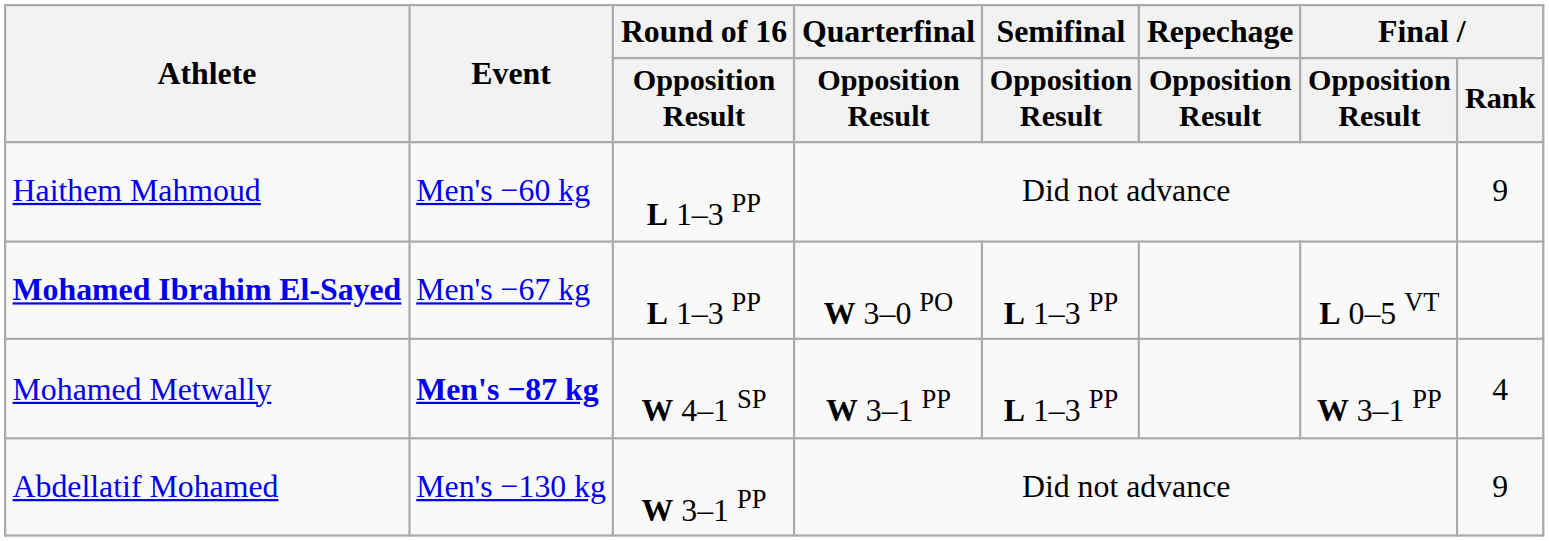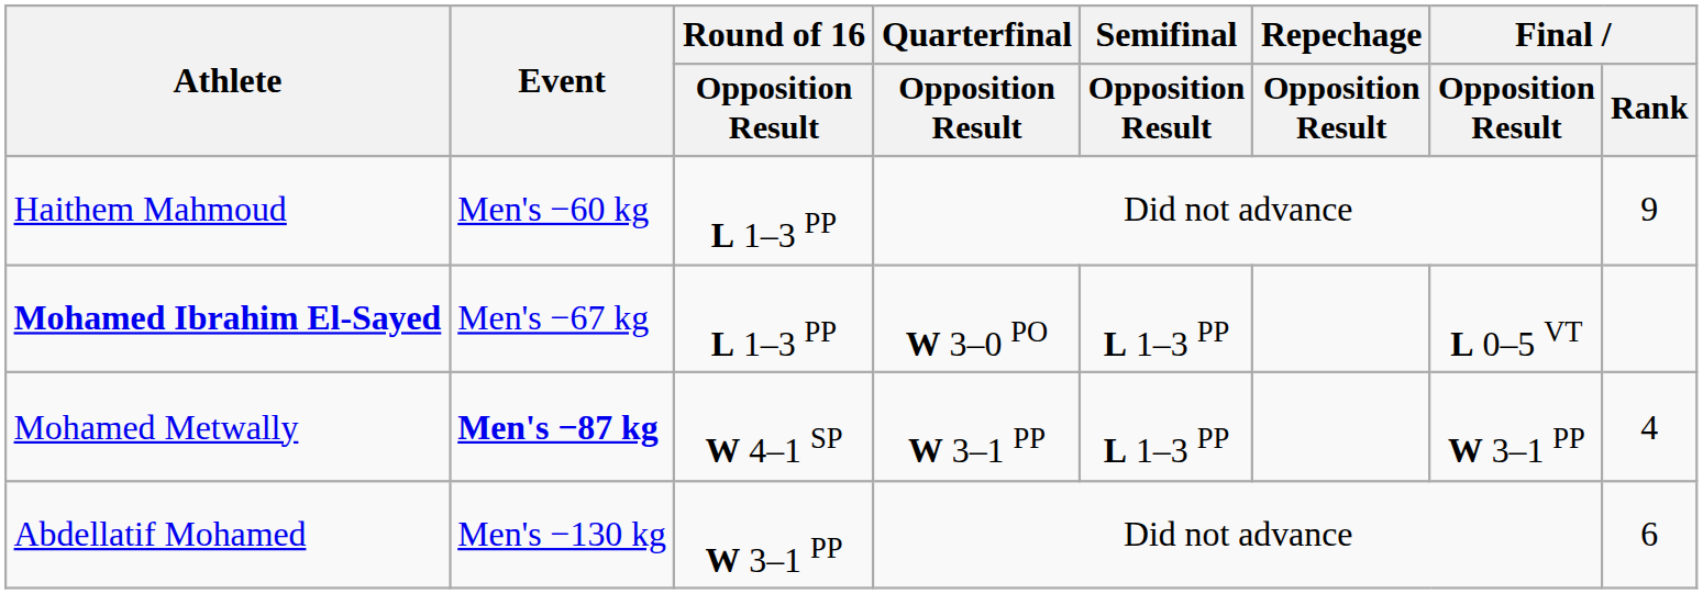Abdellatif Mohamed | Final / Rank: 9 -> 6
